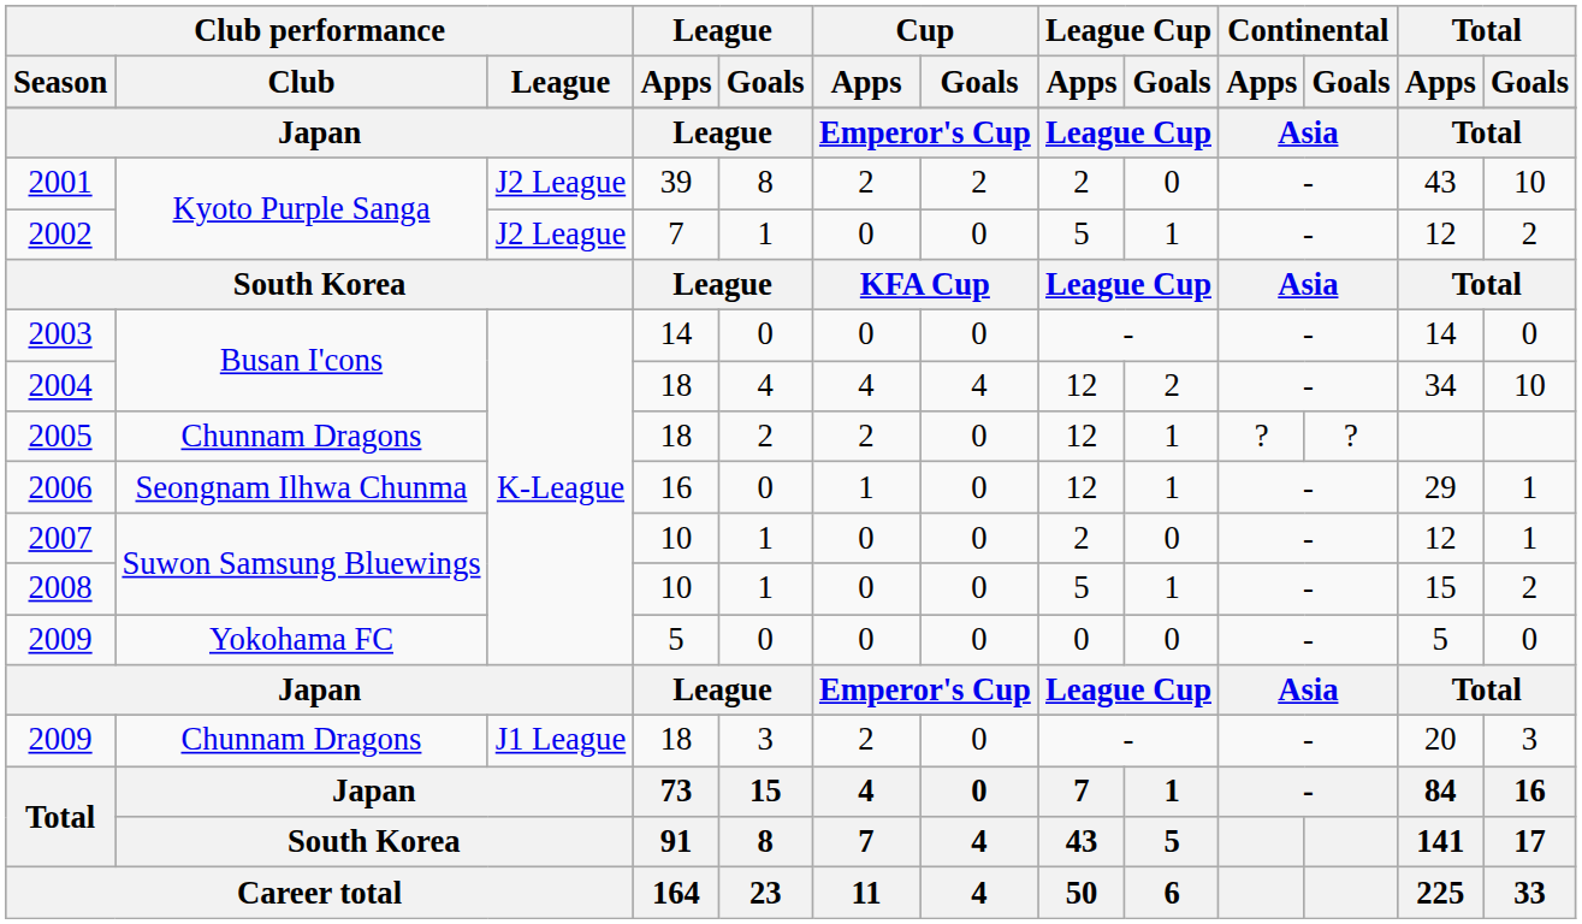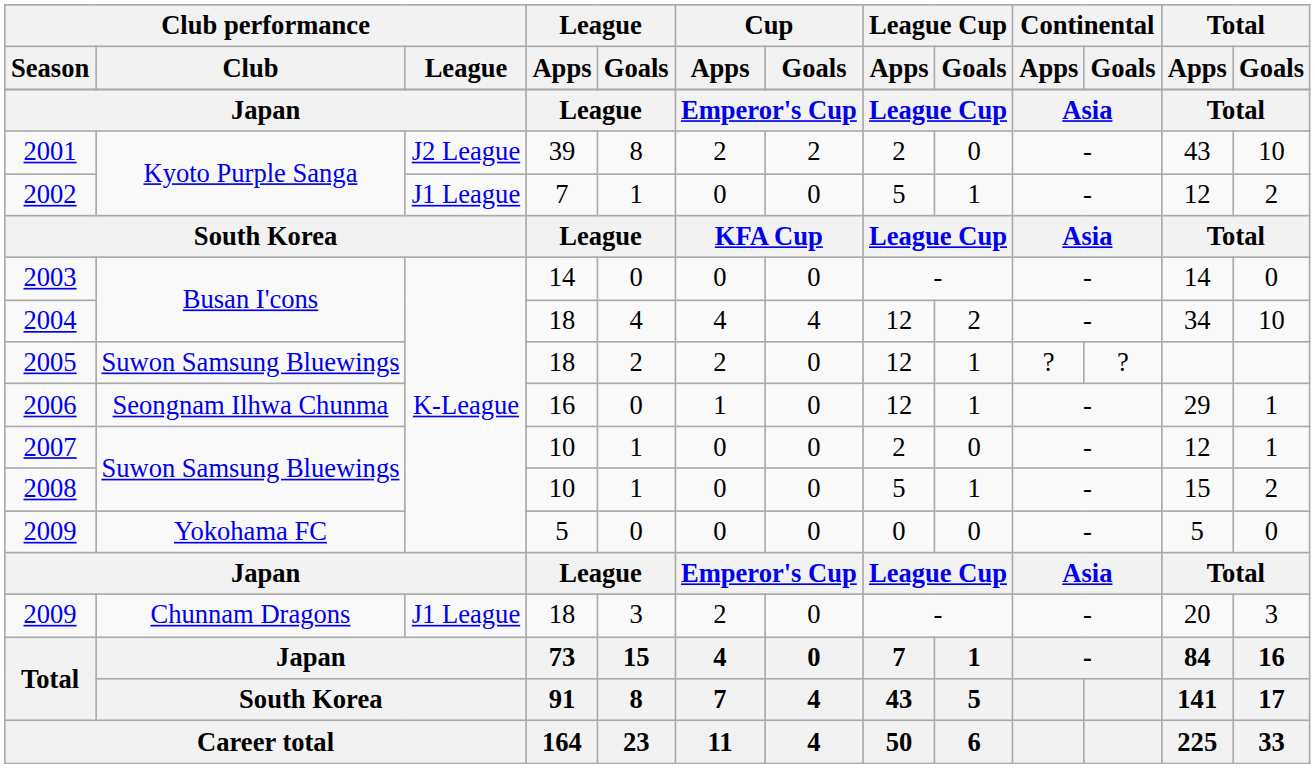2002 | Club performance / League: J2 League -> J1 League
2005 | Club performance / Club: Chunnam Dragons -> Suwon Samsung Bluewings
